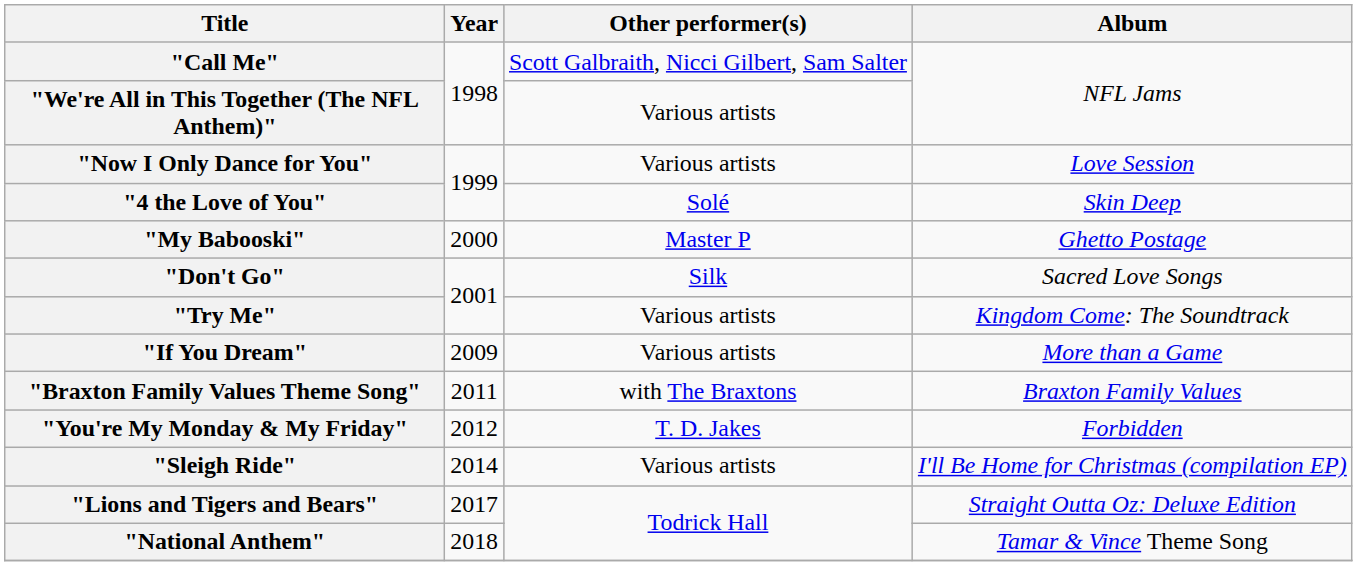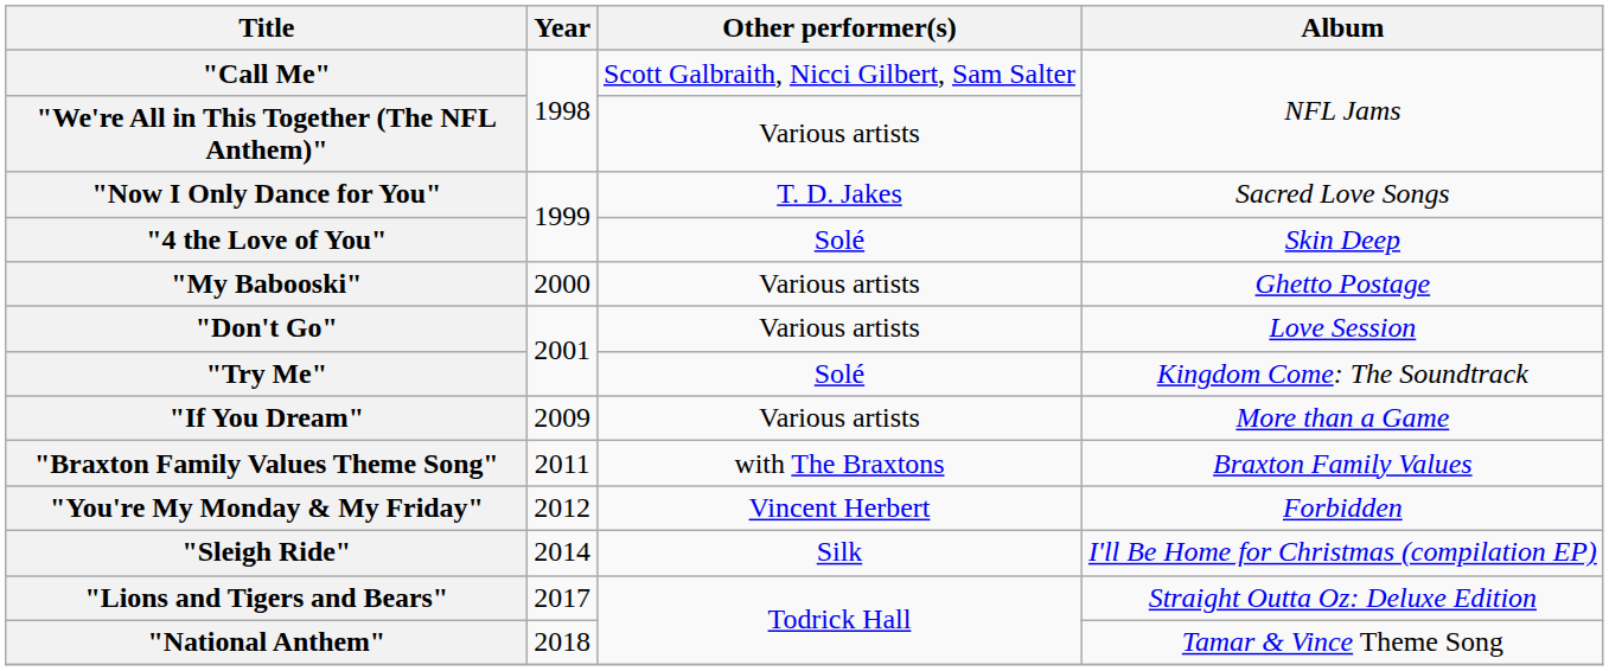"Now I Only Dance for You" | Other performer(s): Various artists -> T. D. Jakes
"Now I Only Dance for You" | Album: Love Session -> Sacred Love Songs
"My Babooski" | Other performer(s): Master P -> Various artists
"Don't Go" | Other performer(s): Silk -> Various artists
"Don't Go" | Album: Sacred Love Songs -> Love Session
"Try Me" | Other performer(s): Various artists -> Solé
"You're My Monday & My Friday" | Other performer(s): T. D. Jakes -> Vincent Herbert
"Sleigh Ride" | Other performer(s): Various artists -> Silk
